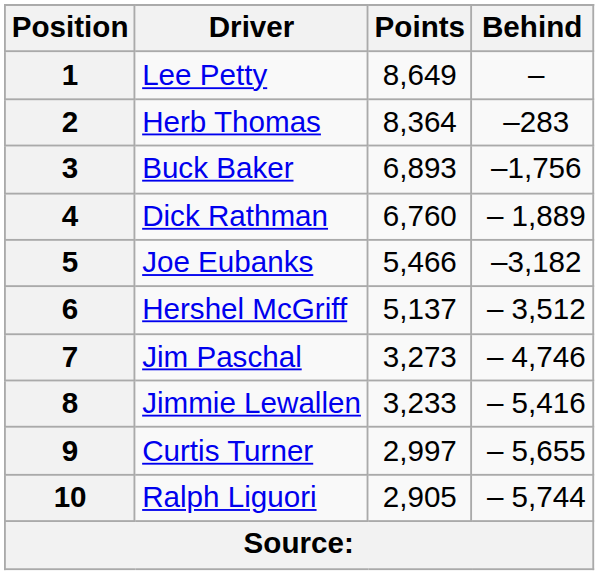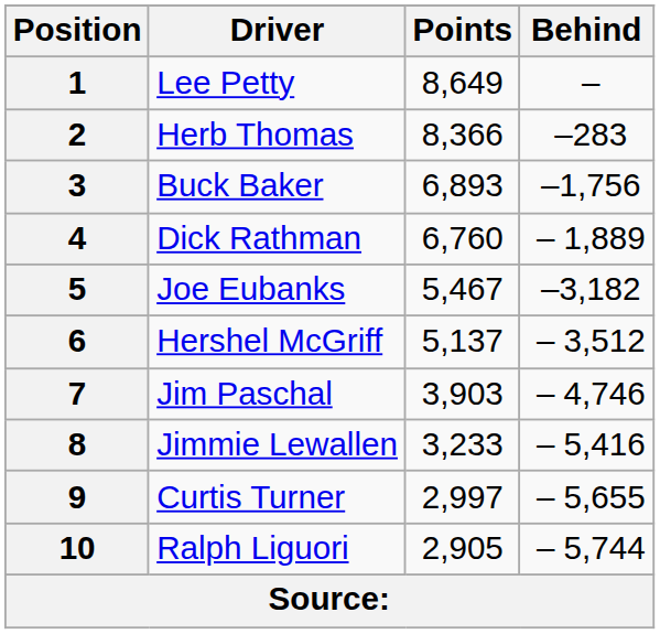2 | Points: 8,364 -> 8,366
5 | Points: 5,466 -> 5,467
7 | Points: 3,273 -> 3,903
